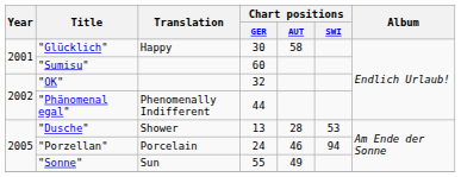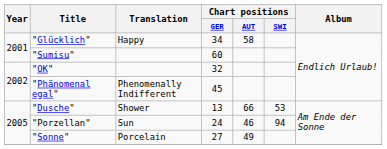"Glücklich" | Chart positions / GER: 30 -> 34
"Phänomenal egal" | Chart positions / GER: 44 -> 45
"Dusche" | Chart positions / AUT: 28 -> 66
"Porzellan" | Translation: Porcelain -> Sun
"Sonne" | Translation: Sun -> Porcelain
"Sonne" | Chart positions / GER: 55 -> 27
